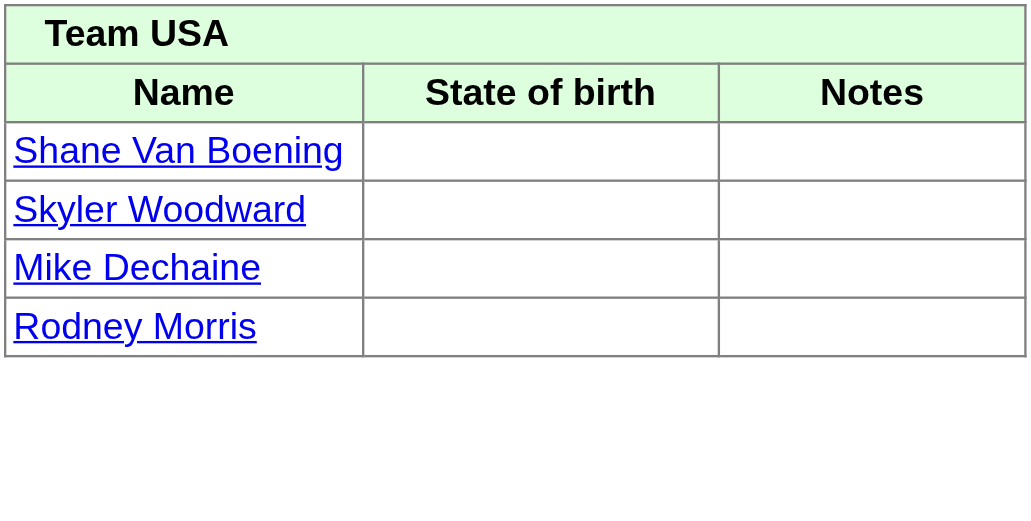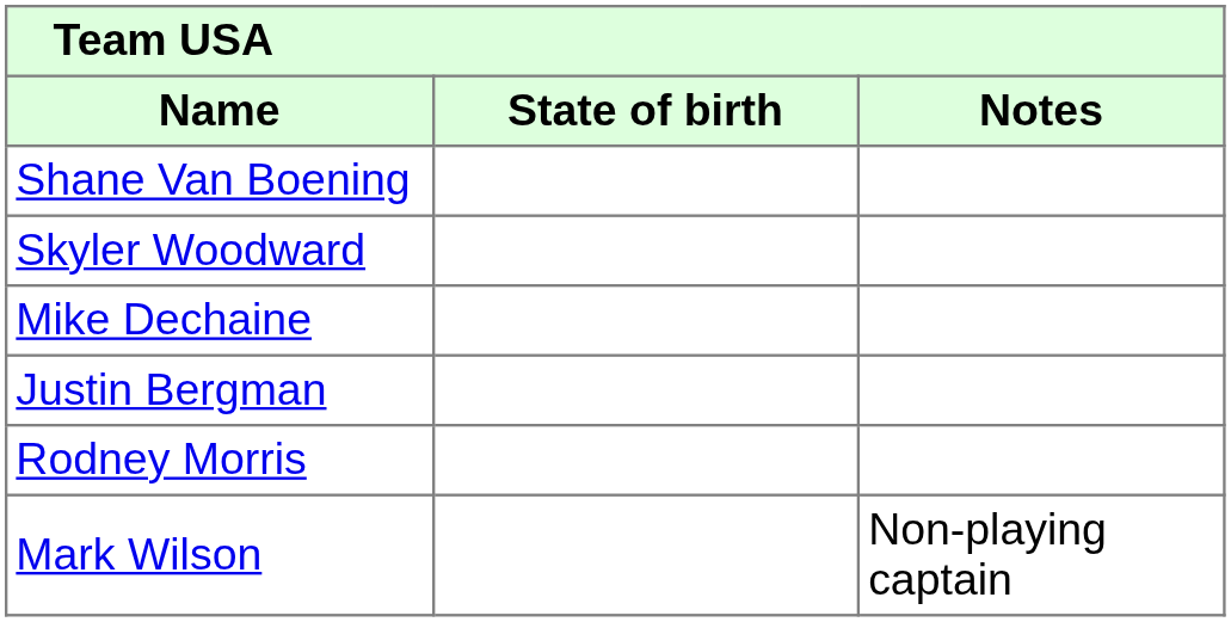+ row: Justin Bergman
+ row: Mark Wilson | Non-playing captain
